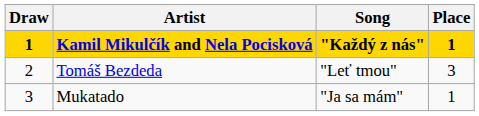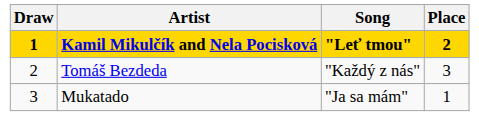Kamil Mikulčík and Nela Pocisková | Song: "Každý z nás" -> "Leť tmou"
Kamil Mikulčík and Nela Pocisková | Place: 1 -> 2
Tomáš Bezdeda | Song: "Leť tmou" -> "Každý z nás"
